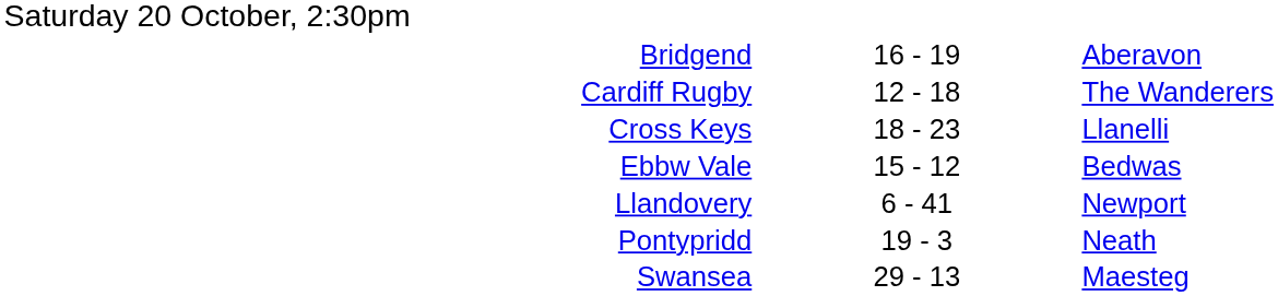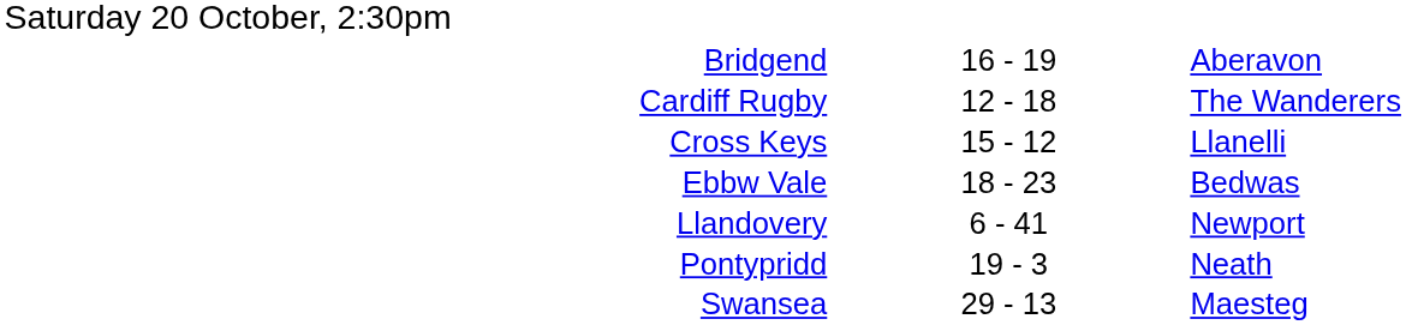Cross Keys | column 2: 18 - 23 -> 15 - 12
Ebbw Vale | column 2: 15 - 12 -> 18 - 23
